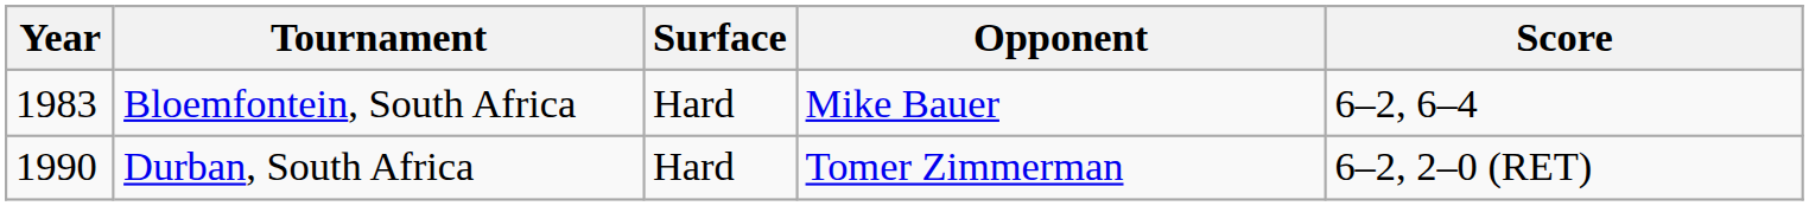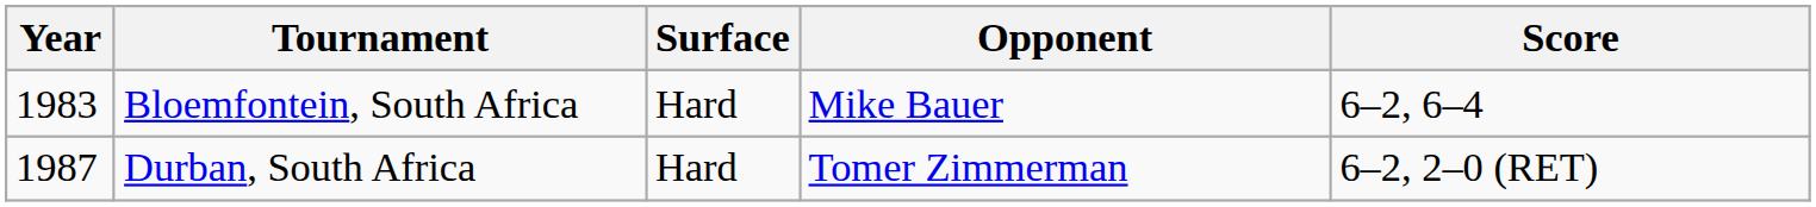Durban, South Africa | Year: 1990 -> 1987
